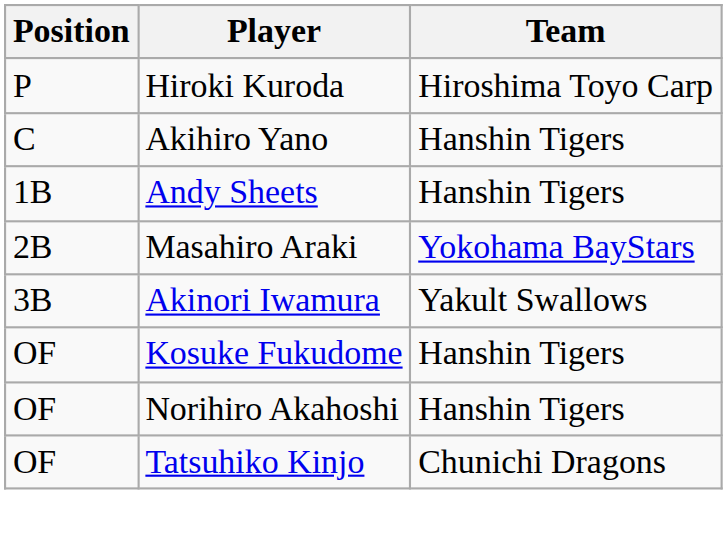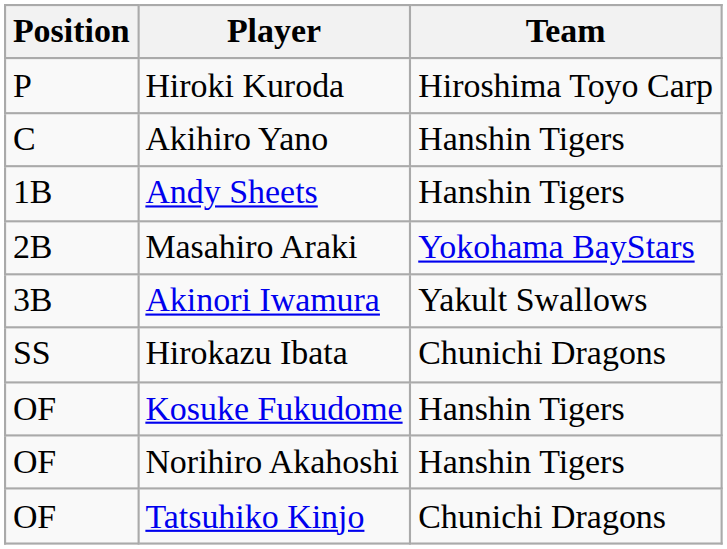+ row: SS | Hirokazu Ibata | Chunichi Dragons
